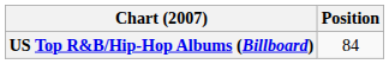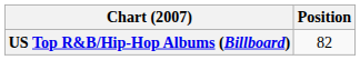US Top R&B/Hip-Hop Albums (Billboard) | Position: 84 -> 82
